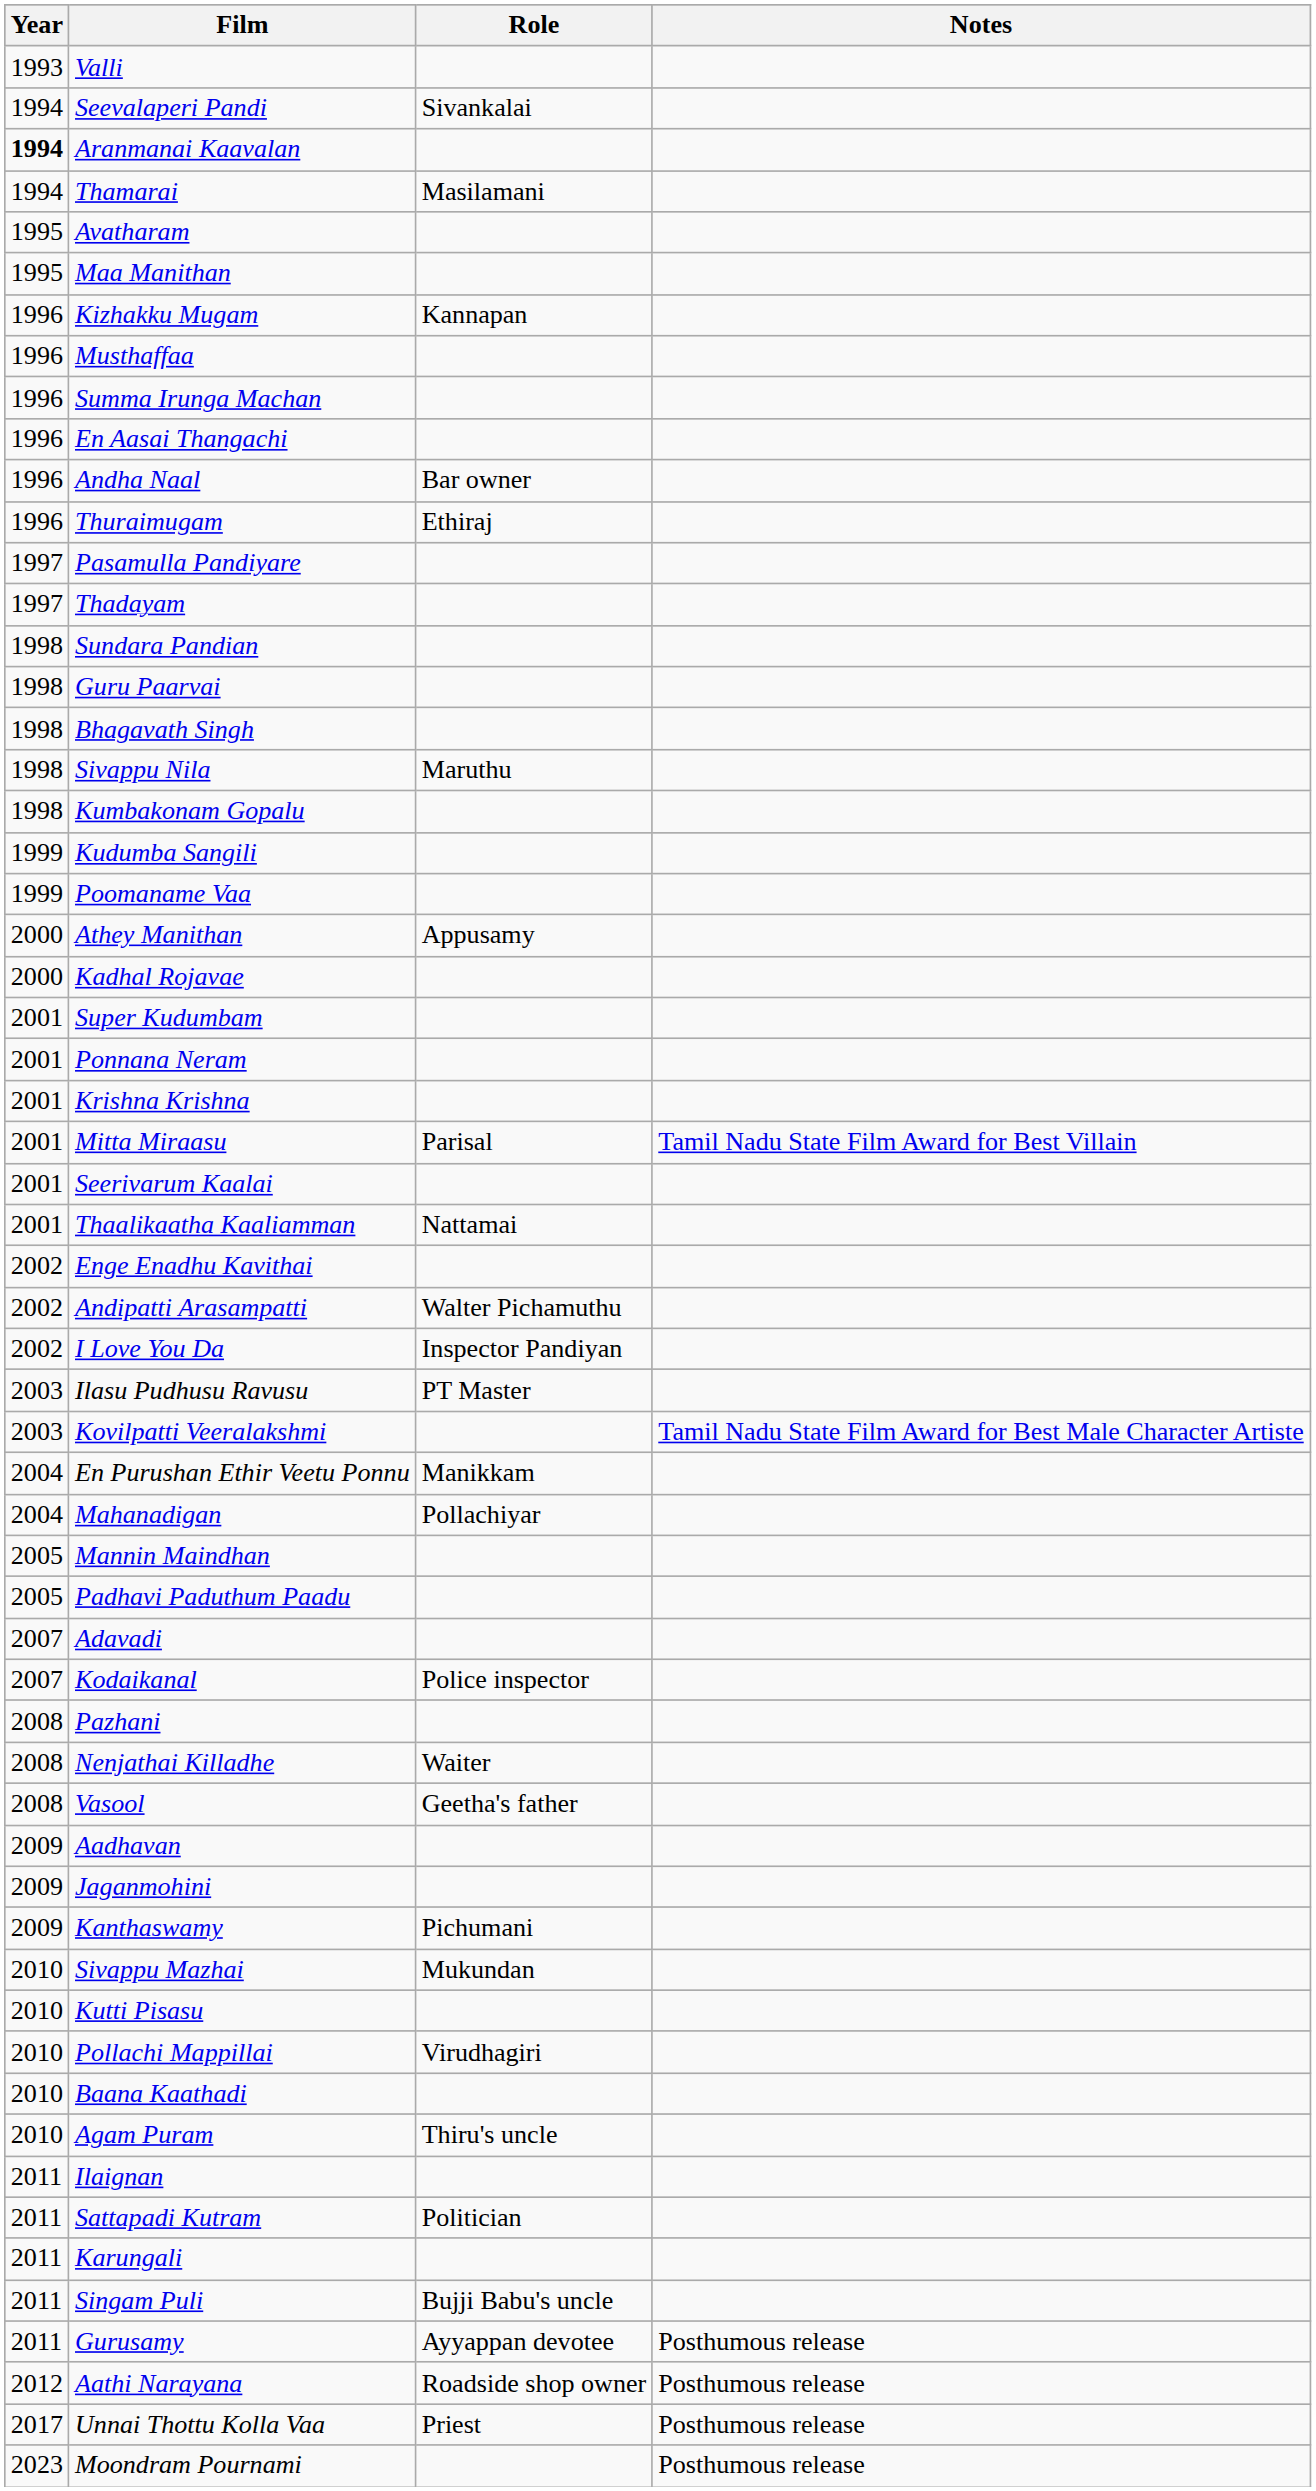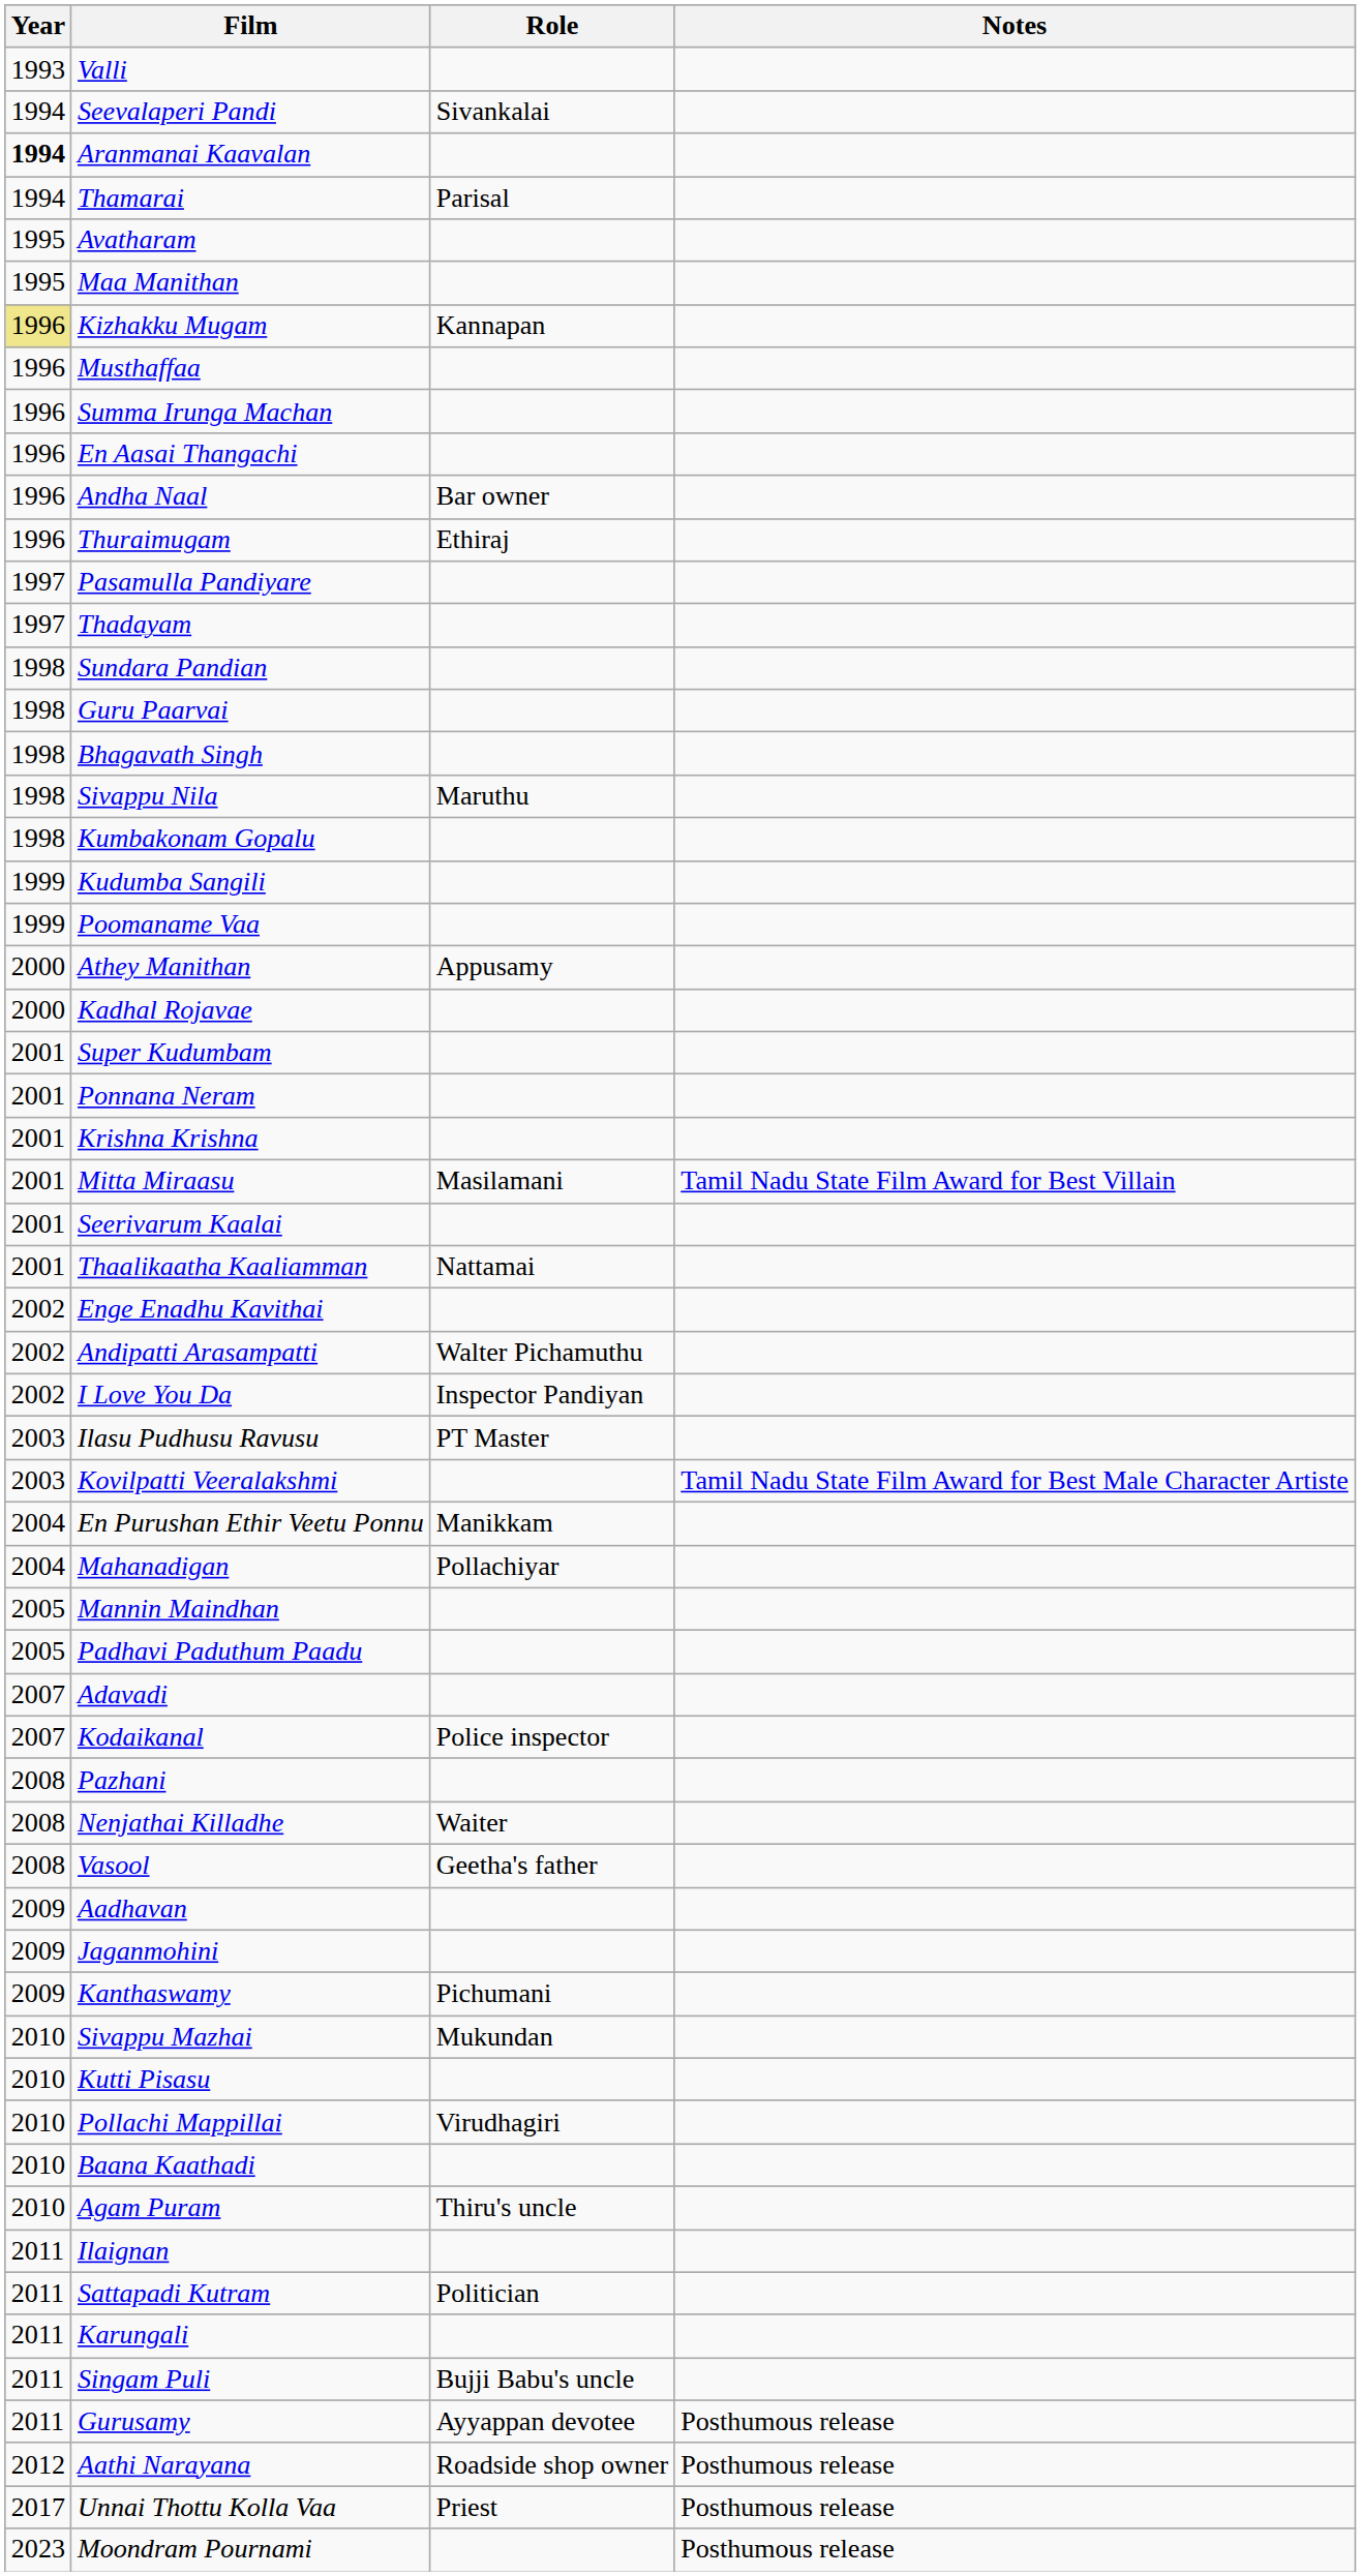Thamarai | Role: Masilamani -> Parisal
Kizhakku Mugam | Year: no background -> khaki background
Mitta Miraasu | Role: Parisal -> Masilamani
